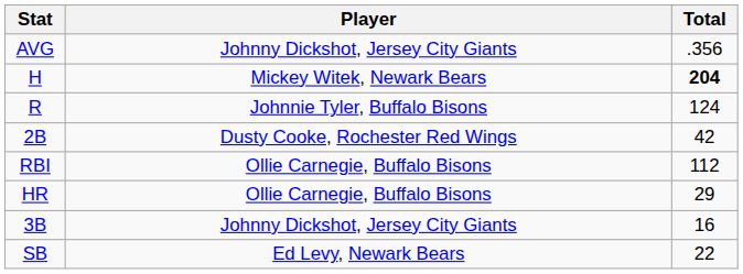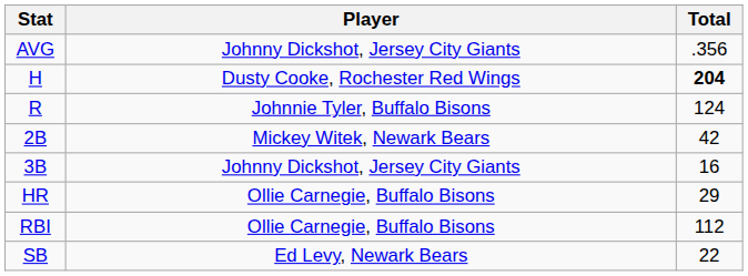H | Player: Mickey Witek, Newark Bears -> Dusty Cooke, Rochester Red Wings
2B | Player: Dusty Cooke, Rochester Red Wings -> Mickey Witek, Newark Bears
rows swapped: 3B <-> RBI
